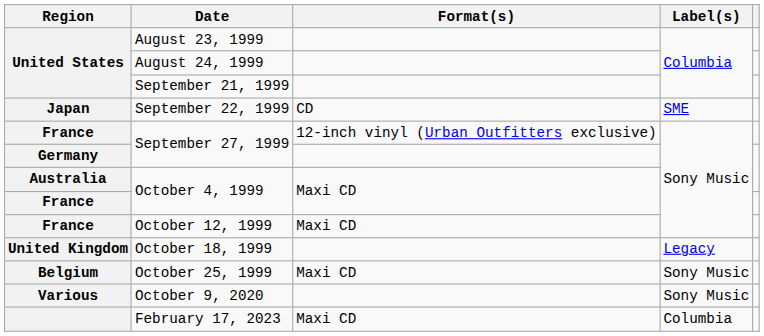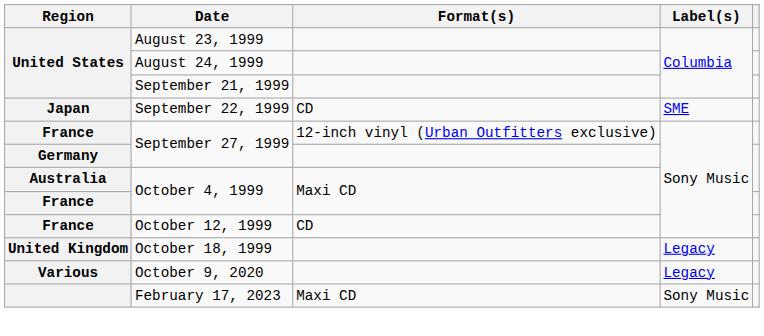October 12, 1999 | Format(s): Maxi CD -> CD
- row: Belgium | October 25, 1999 | Maxi CD | Sony Music
October 9, 2020 | Label(s): Sony Music -> Legacy
February 17, 2023 | Label(s): Columbia -> Sony Music
